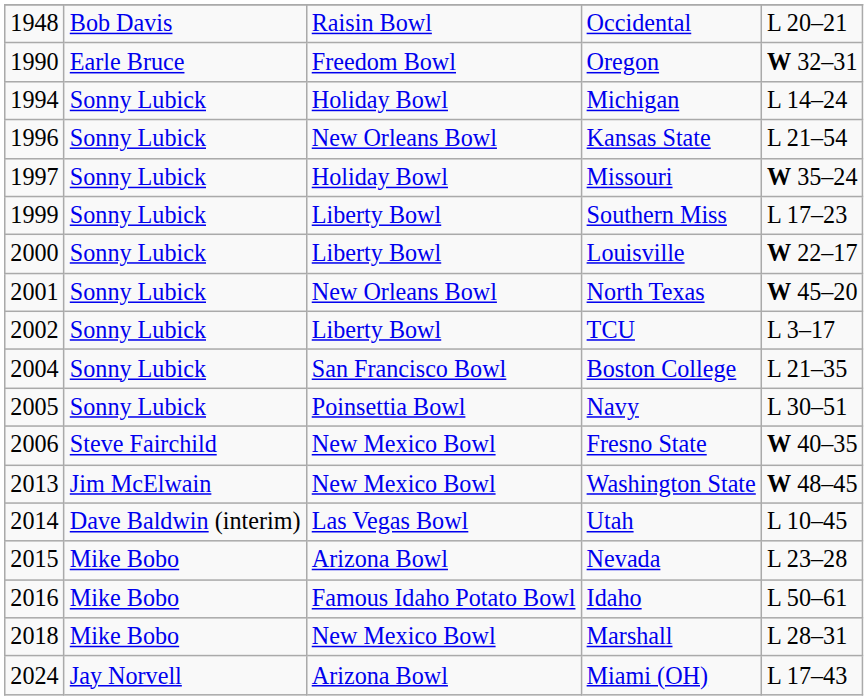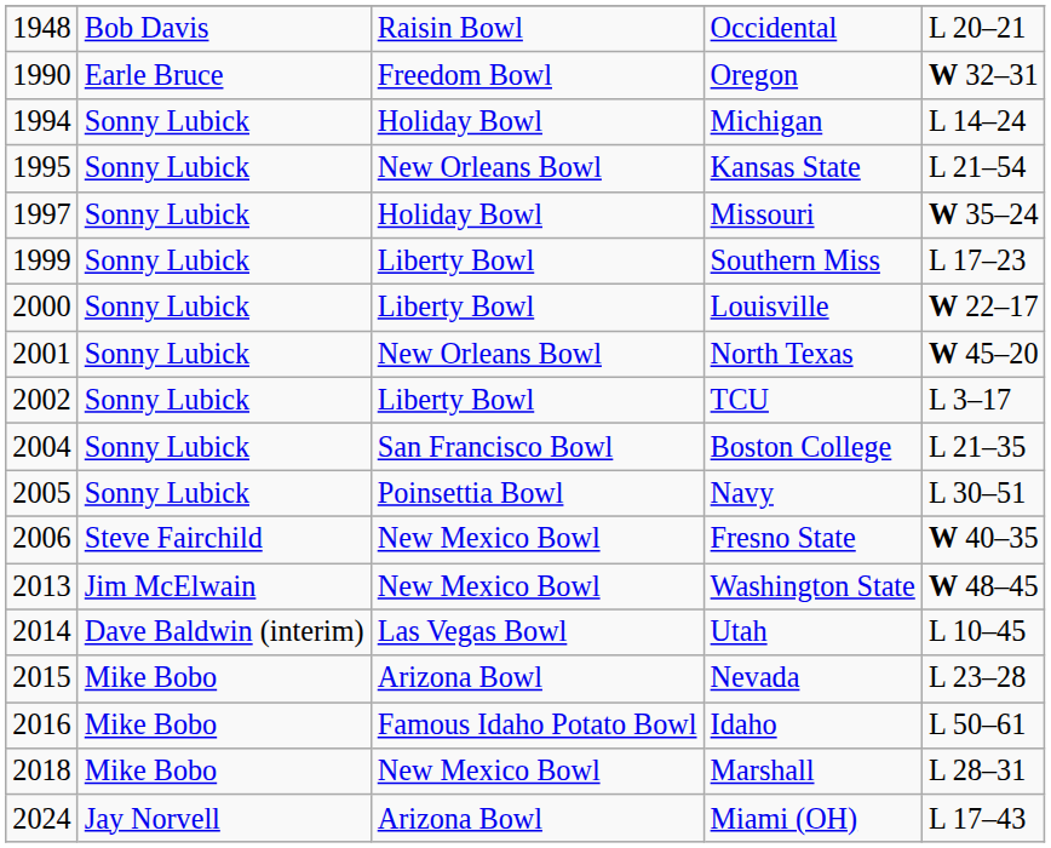Kansas State | column 1: 1996 -> 1995
